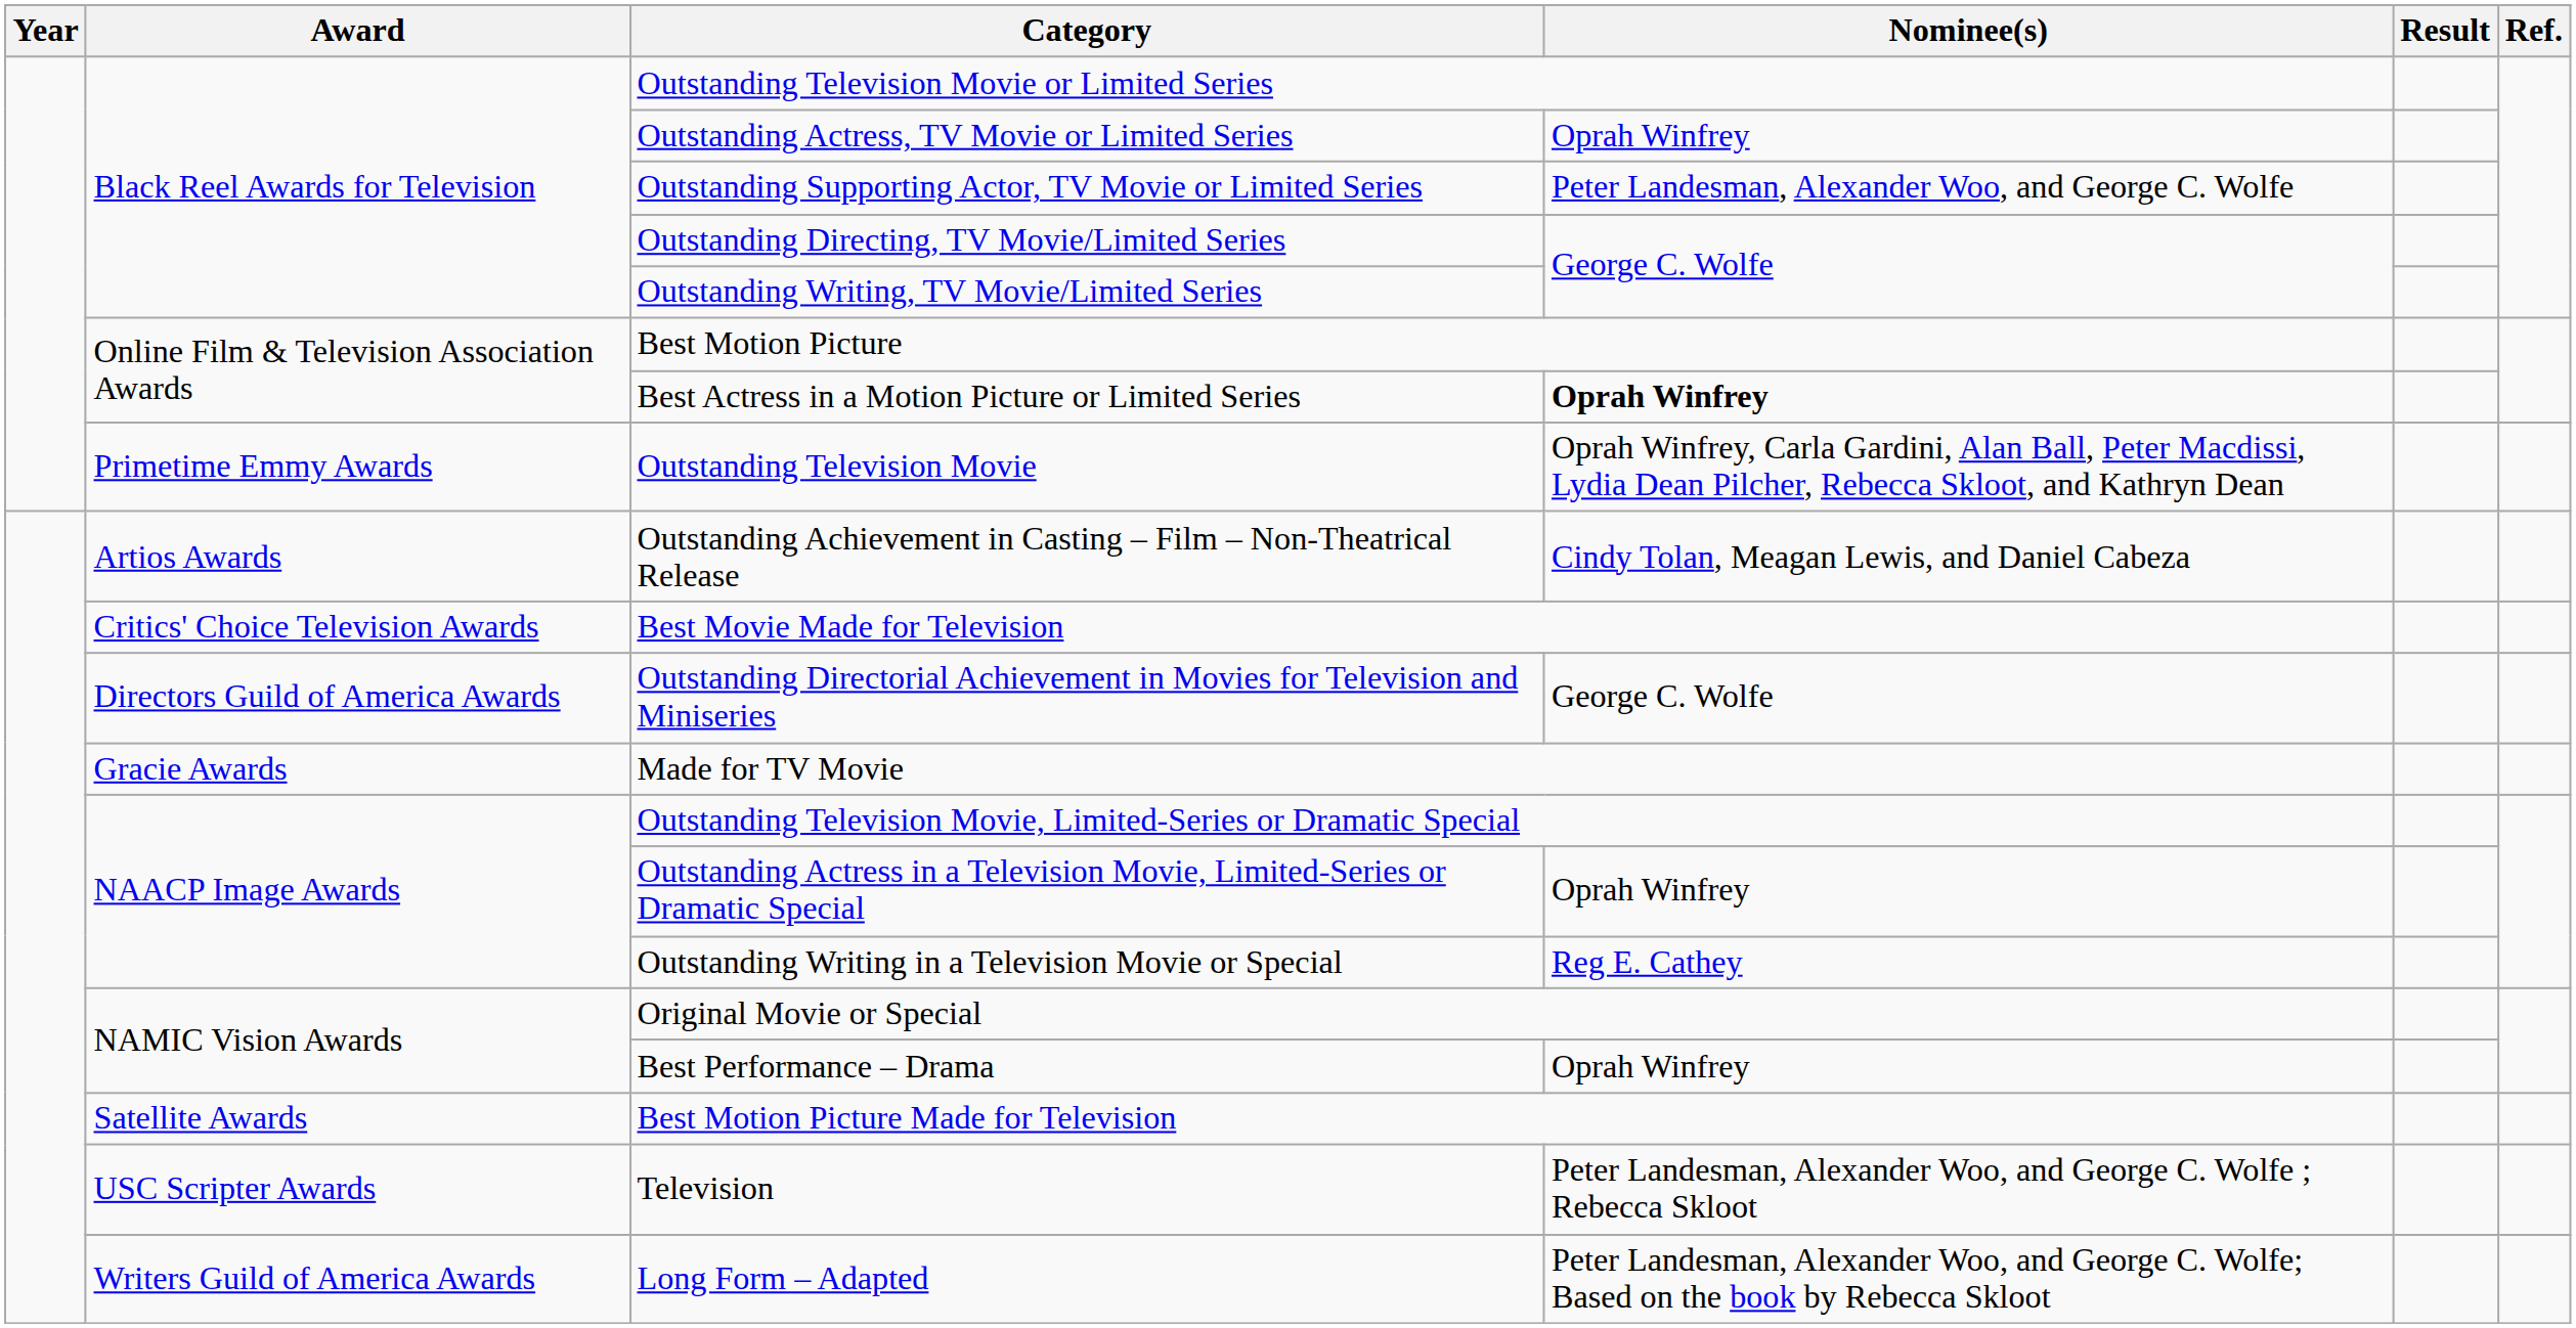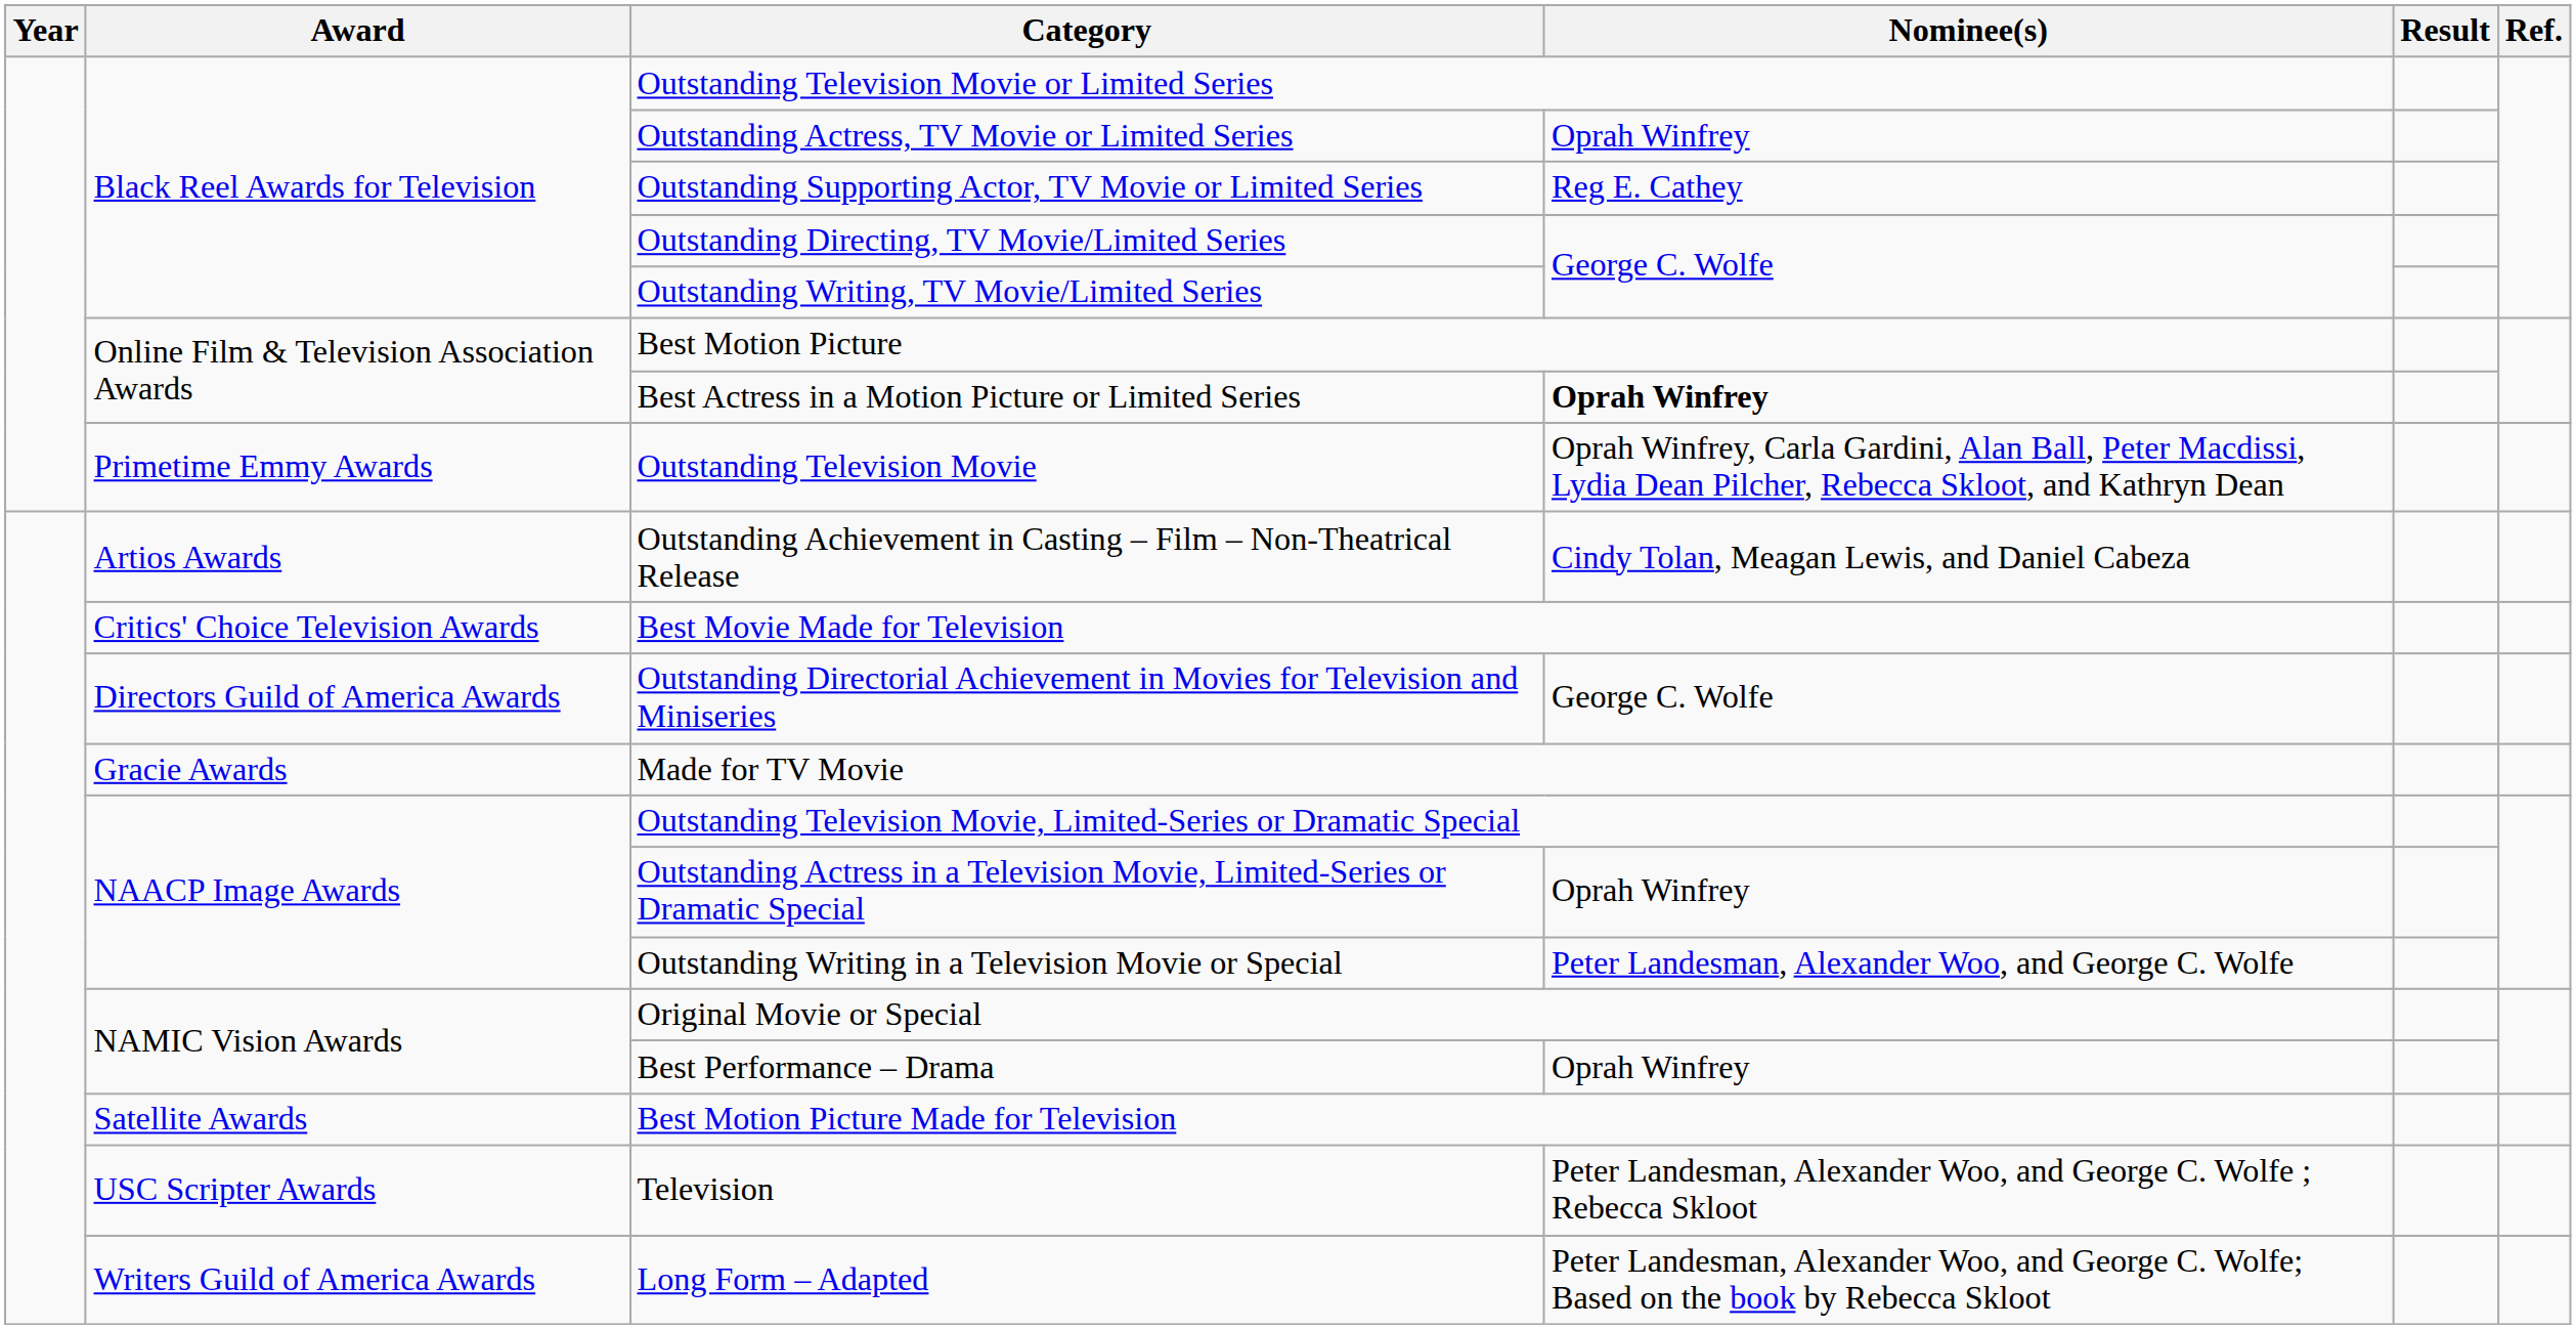Outstanding Supporting Actor, TV Movie or Limited Series | Nominee(s): Peter Landesman, Alexander Woo, and George C. Wolfe -> Reg E. Cathey
Outstanding Writing in a Television Movie or Special | Nominee(s): Reg E. Cathey -> Peter Landesman, Alexander Woo, and George C. Wolfe
